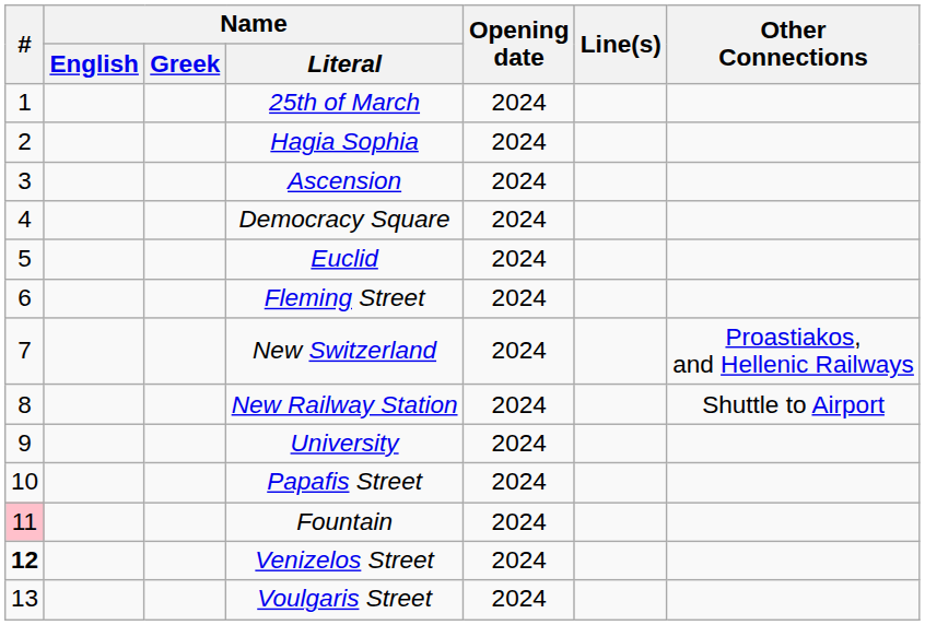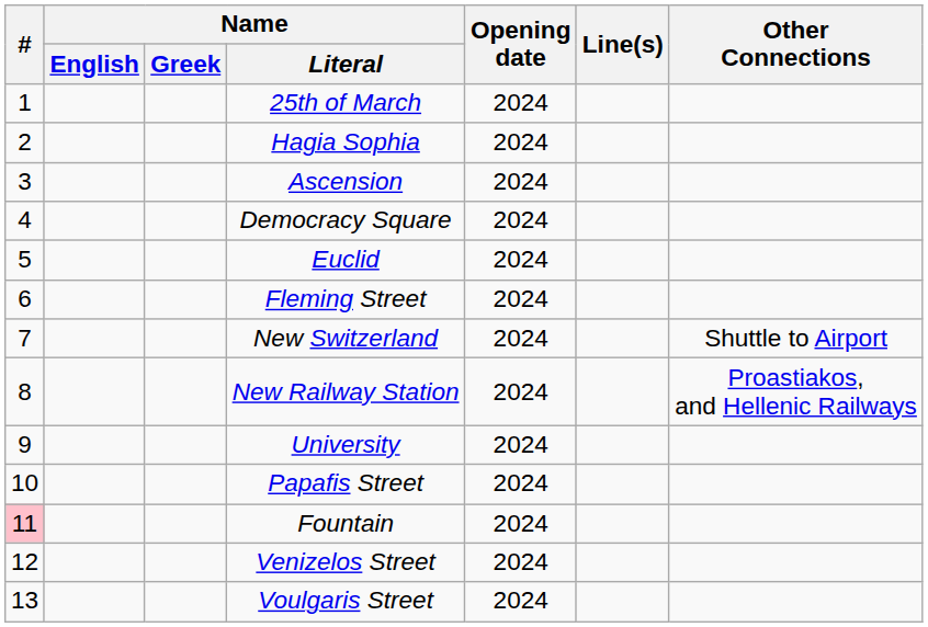New Switzerland | Other Connections: Proastiakos, and Hellenic Railways -> Shuttle to Airport
New Railway Station | Other Connections: Shuttle to Airport -> Proastiakos, and Hellenic Railways
Venizelos Street | #: bold -> normal
